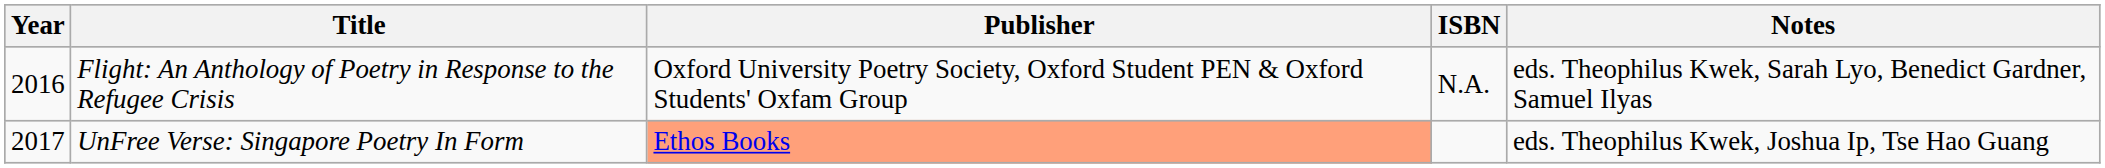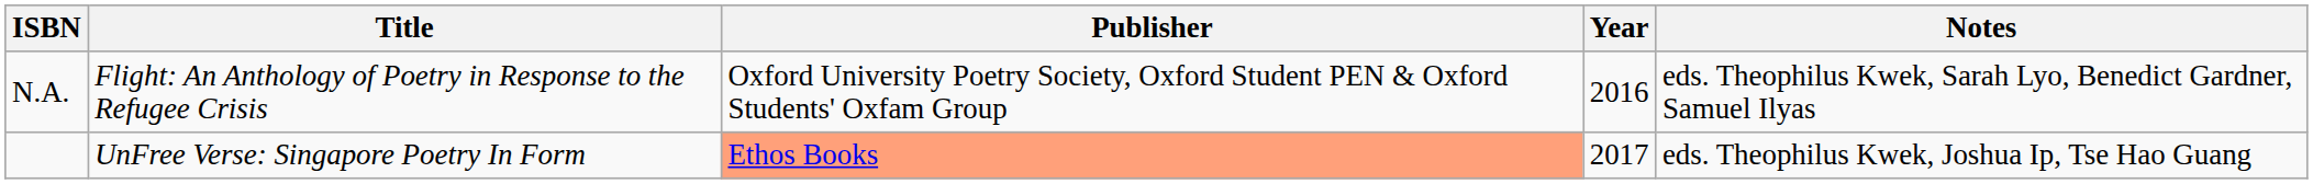columns swapped: Year <-> ISBN
